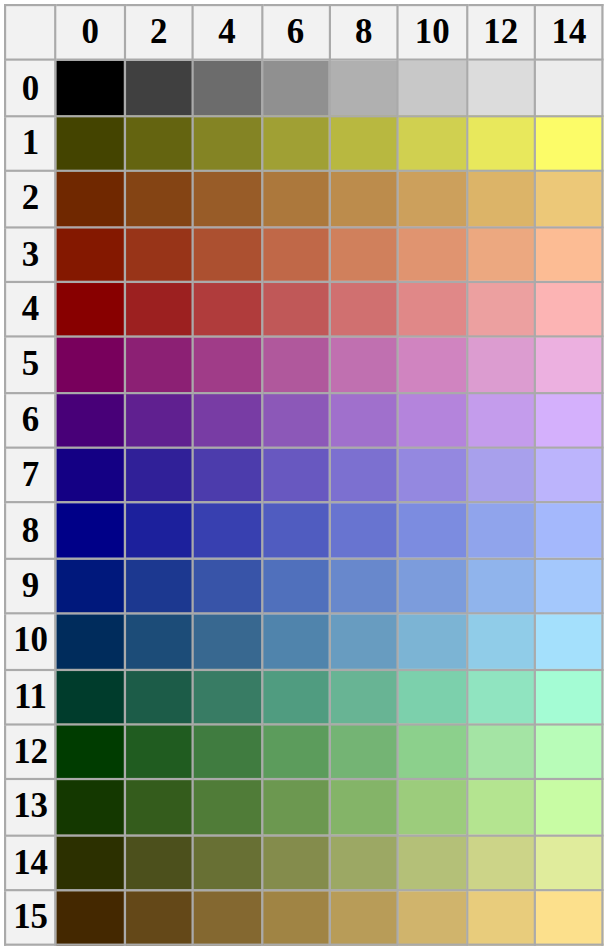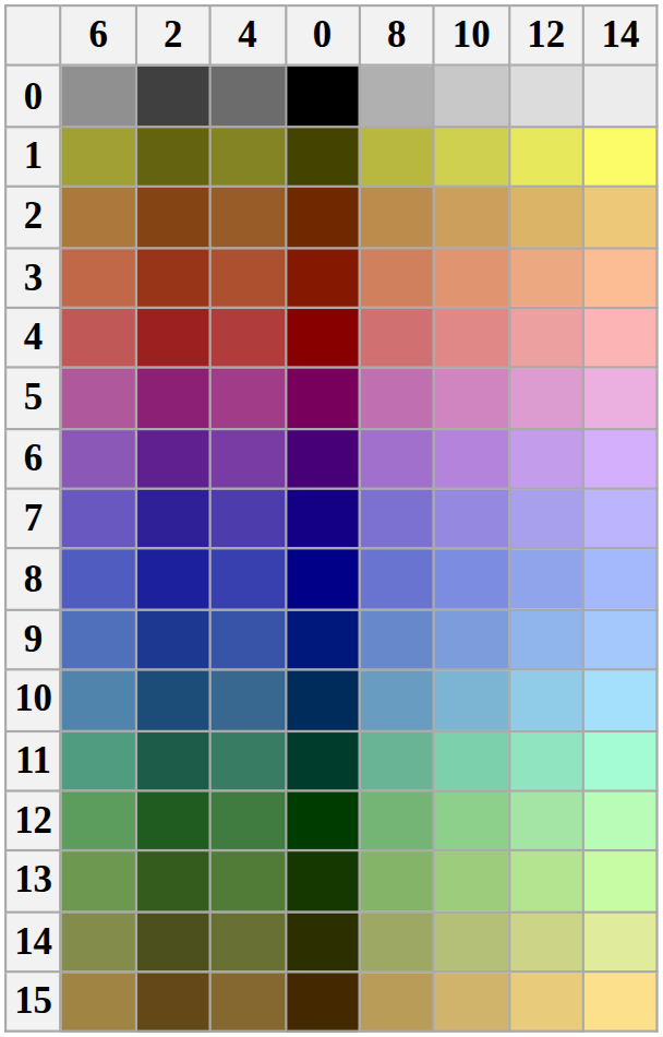columns swapped: 0 <-> 6
